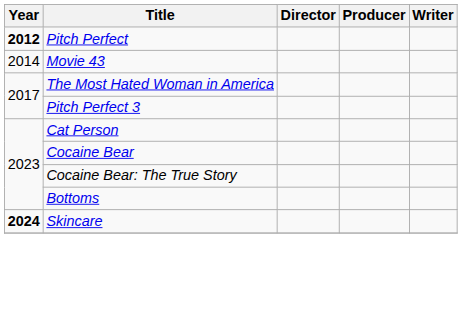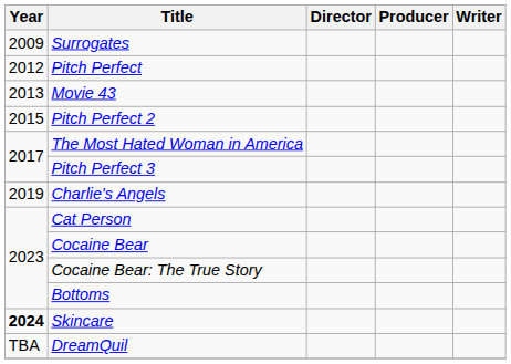+ row: 2009 | Surrogates
Pitch Perfect | Year: bold -> normal
Movie 43 | Year: 2014 -> 2013
+ row: 2015 | Pitch Perfect 2
+ row: 2019 | Charlie's Angels
+ row: TBA | DreamQuil
